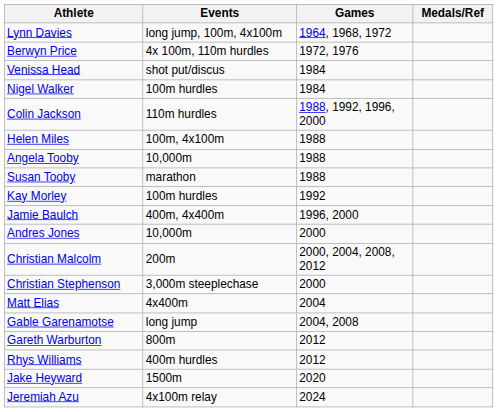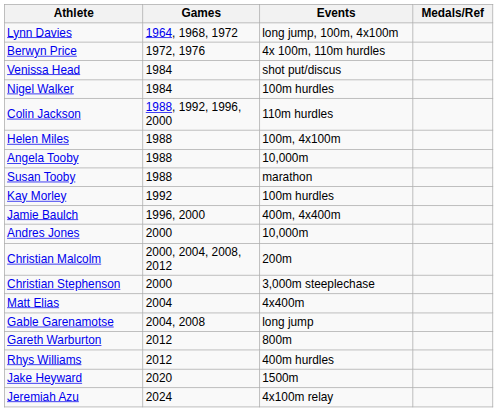columns swapped: Events <-> Games
